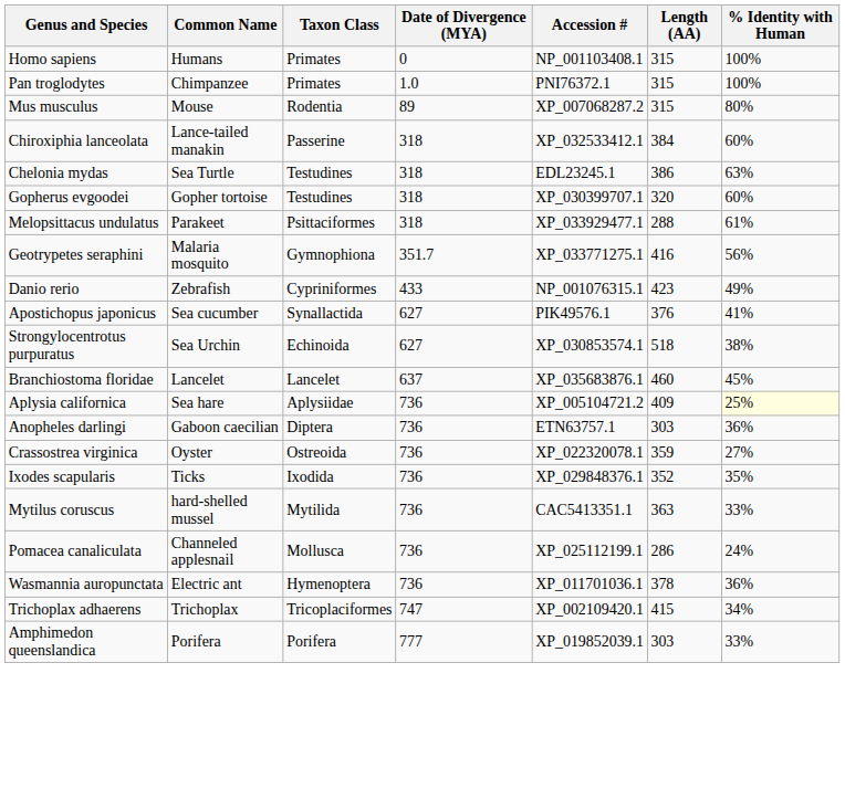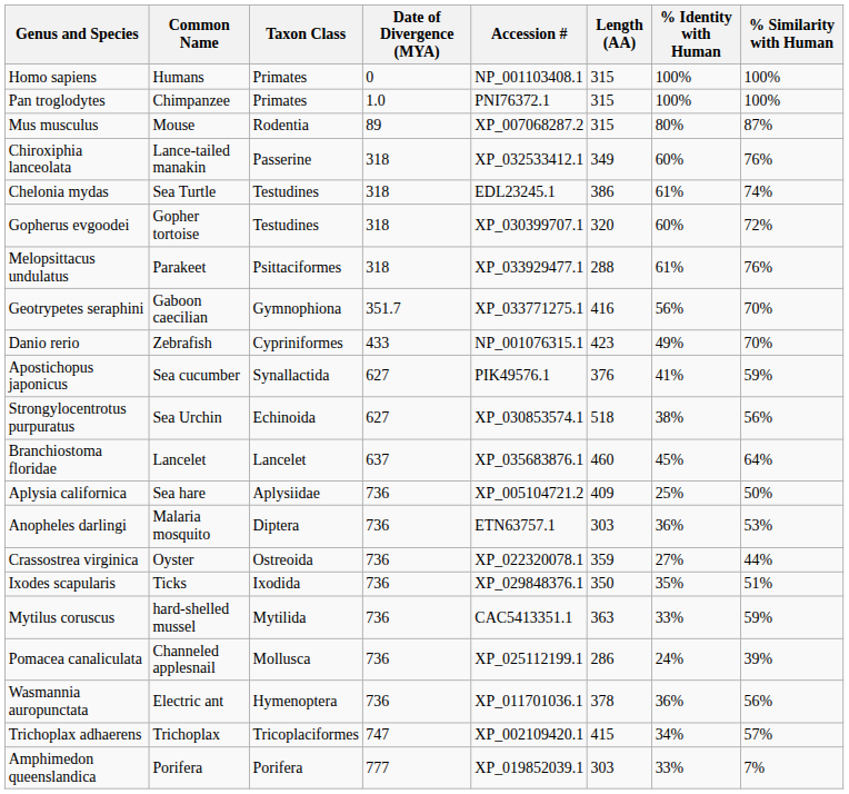+ column: % Similarity with Human | 100% | 100% | 87% | 76% | 74% | 72% | 76% | 70% | 70% | 59% | 56% | 64% | 50% | 53% | 44% | 51% | 59% | 39% | 56% | 57% | 7%
Chiroxiphia lanceolata | Length (AA): 384 -> 349
Chelonia mydas | % Identity with Human: 63% -> 61%
Geotrypetes seraphini | Common Name: Malaria mosquito -> Gaboon caecilian
Aplysia californica | % Identity with Human: lightyellow background -> no background
Anopheles darlingi | Common Name: Gaboon caecilian -> Malaria mosquito
Ixodes scapularis | Length (AA): 352 -> 350
